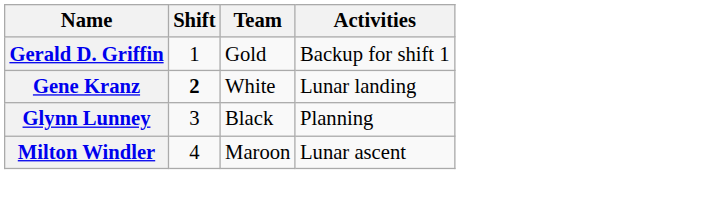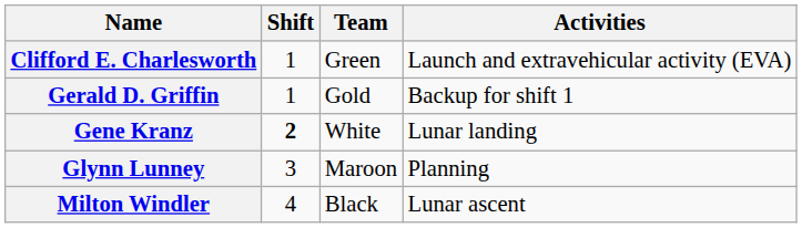+ row: Clifford E. Charlesworth | 1 | Green | Launch and extravehicular activity (EVA)
Glynn Lunney | Team: Black -> Maroon
Milton Windler | Team: Maroon -> Black
